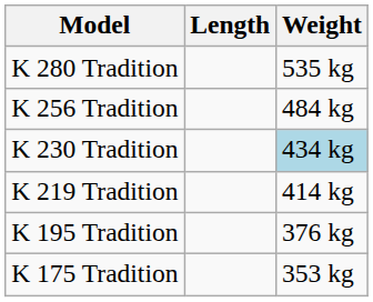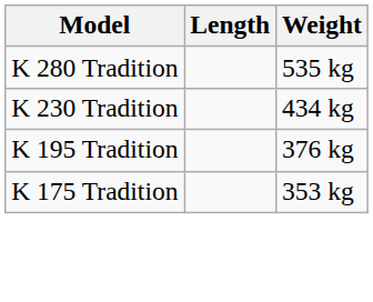- row: K 256 Tradition | 484 kg
K 230 Tradition | Weight: lightblue background -> no background
- row: K 219 Tradition | 414 kg
